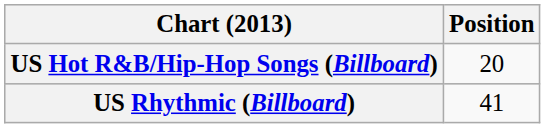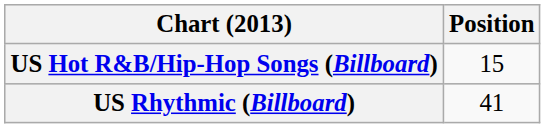US Hot R&B/Hip-Hop Songs (Billboard) | Position: 20 -> 15
